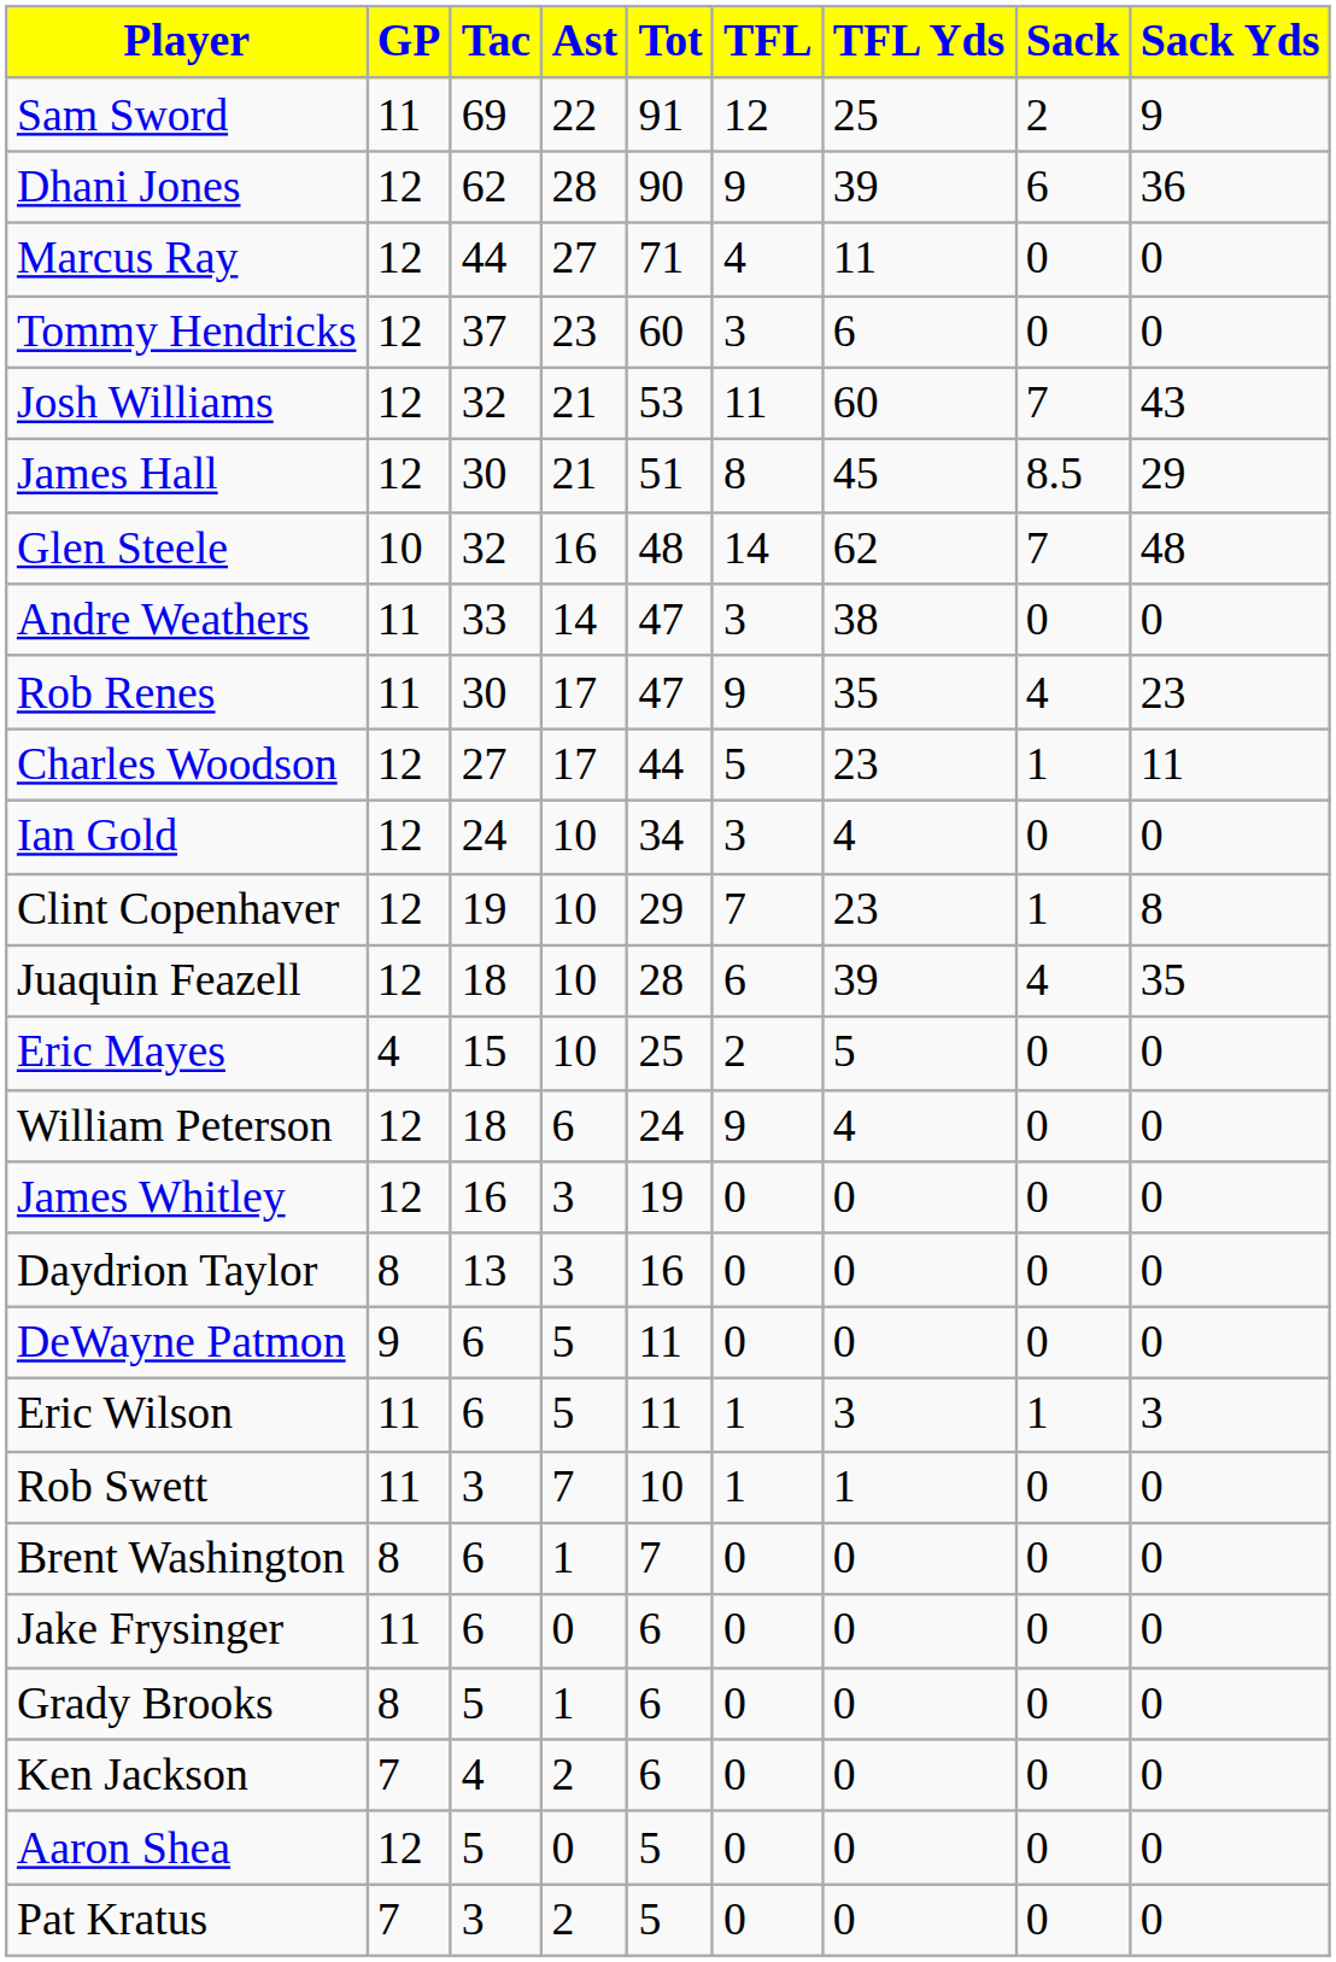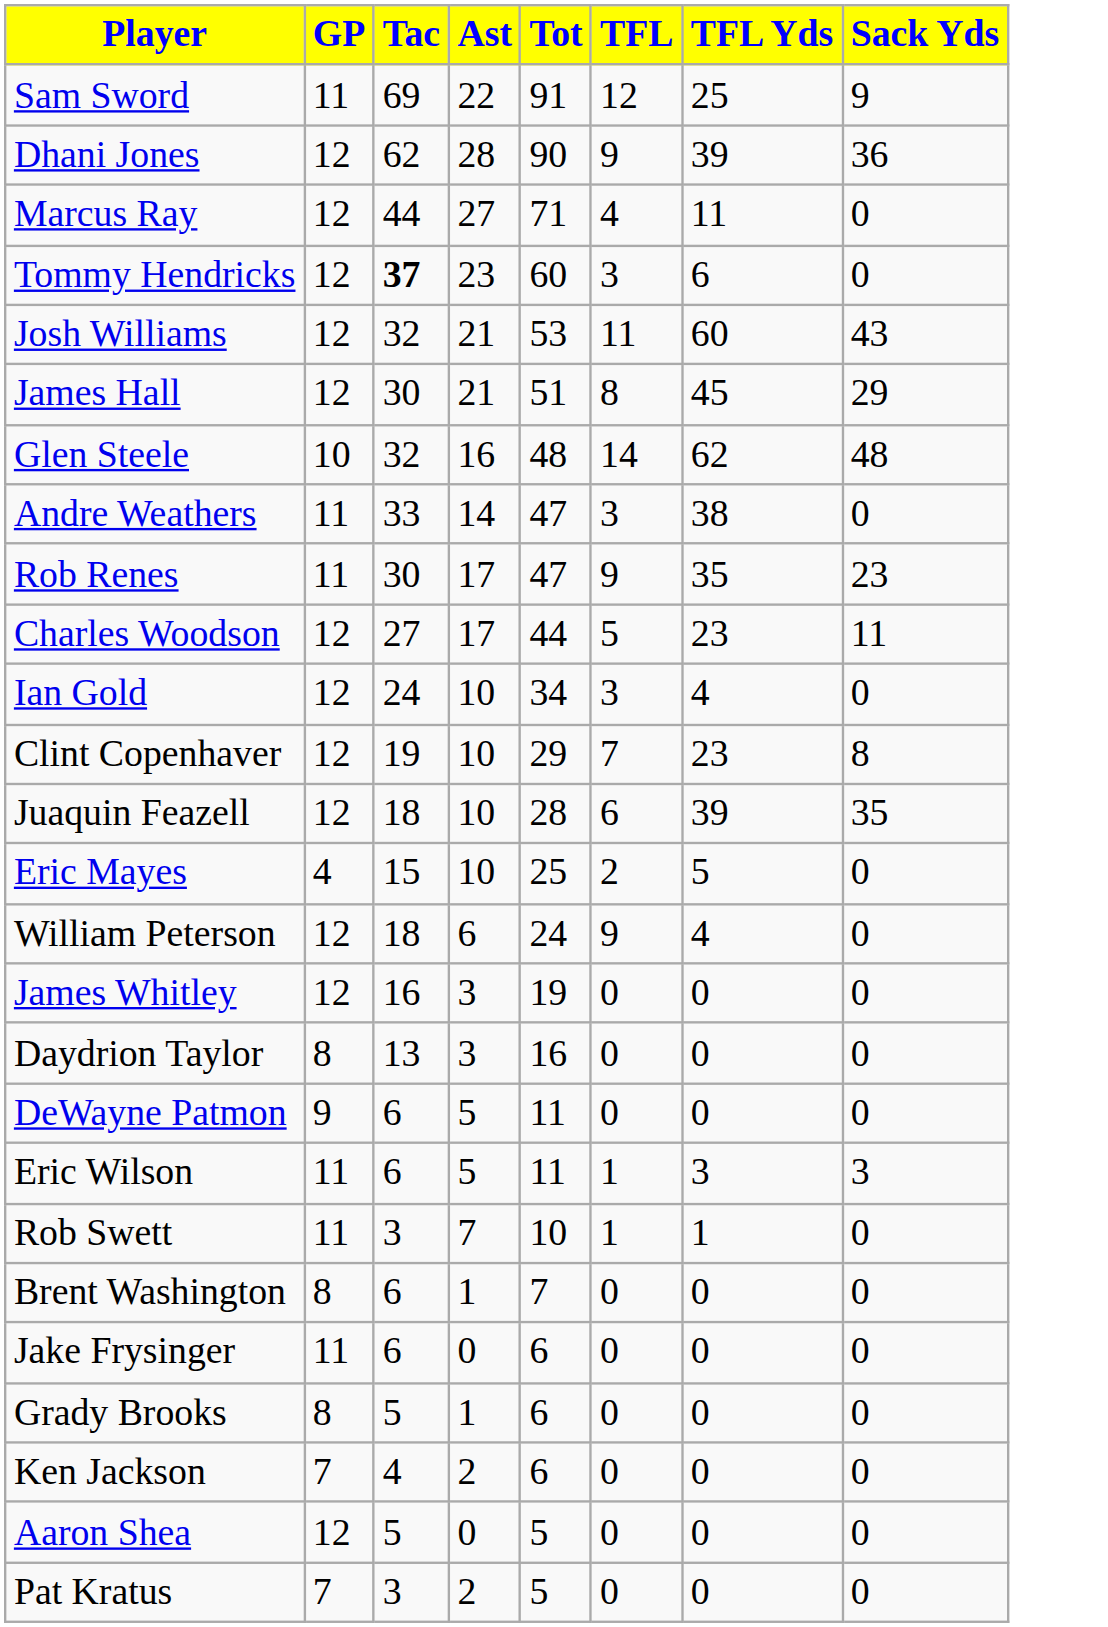- column: Sack | 2 | 6 | 0 | 0 | 7 | 8.5 | 7 | 0 | 4 | 1 | 0 | 1 | 4 | 0 | 0 | 0 | 0 | 0 | 1 | 0 | 0 | 0 | 0 | 0 | 0 | 0
Tommy Hendricks | Tac: normal -> bold
